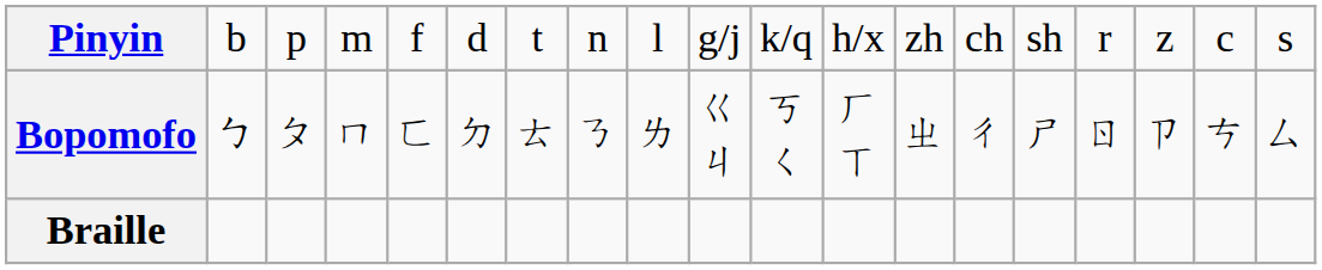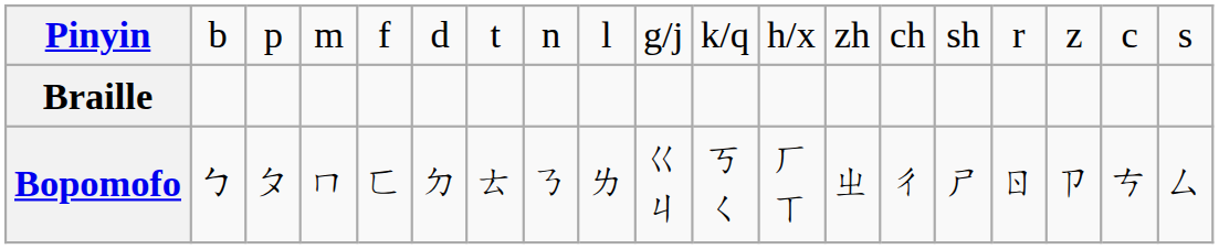rows swapped: Bopomofo <-> Braille
